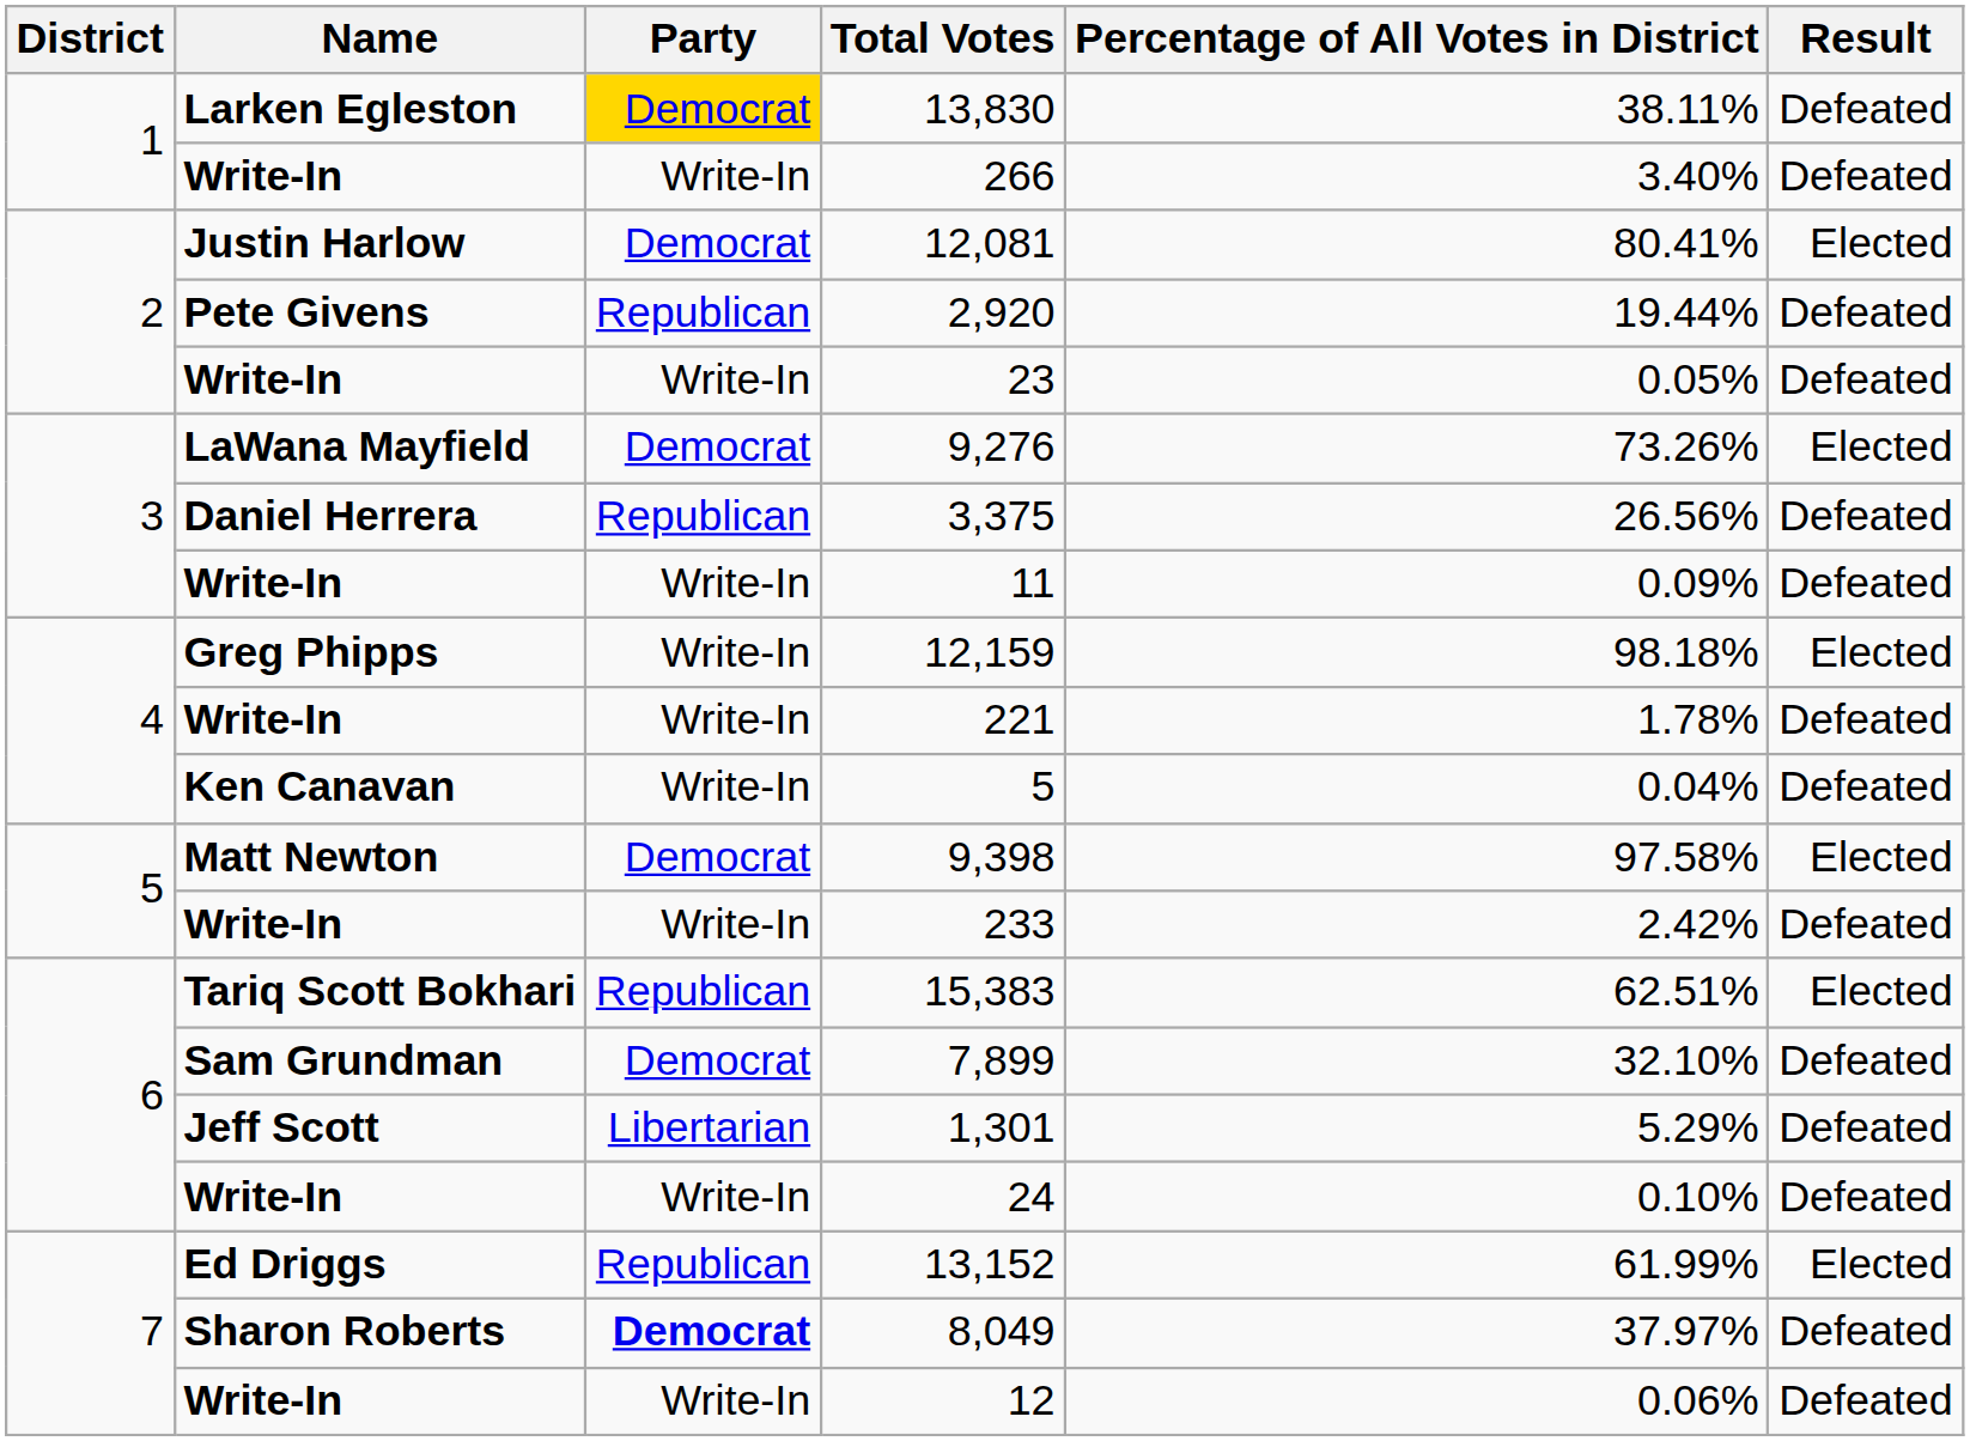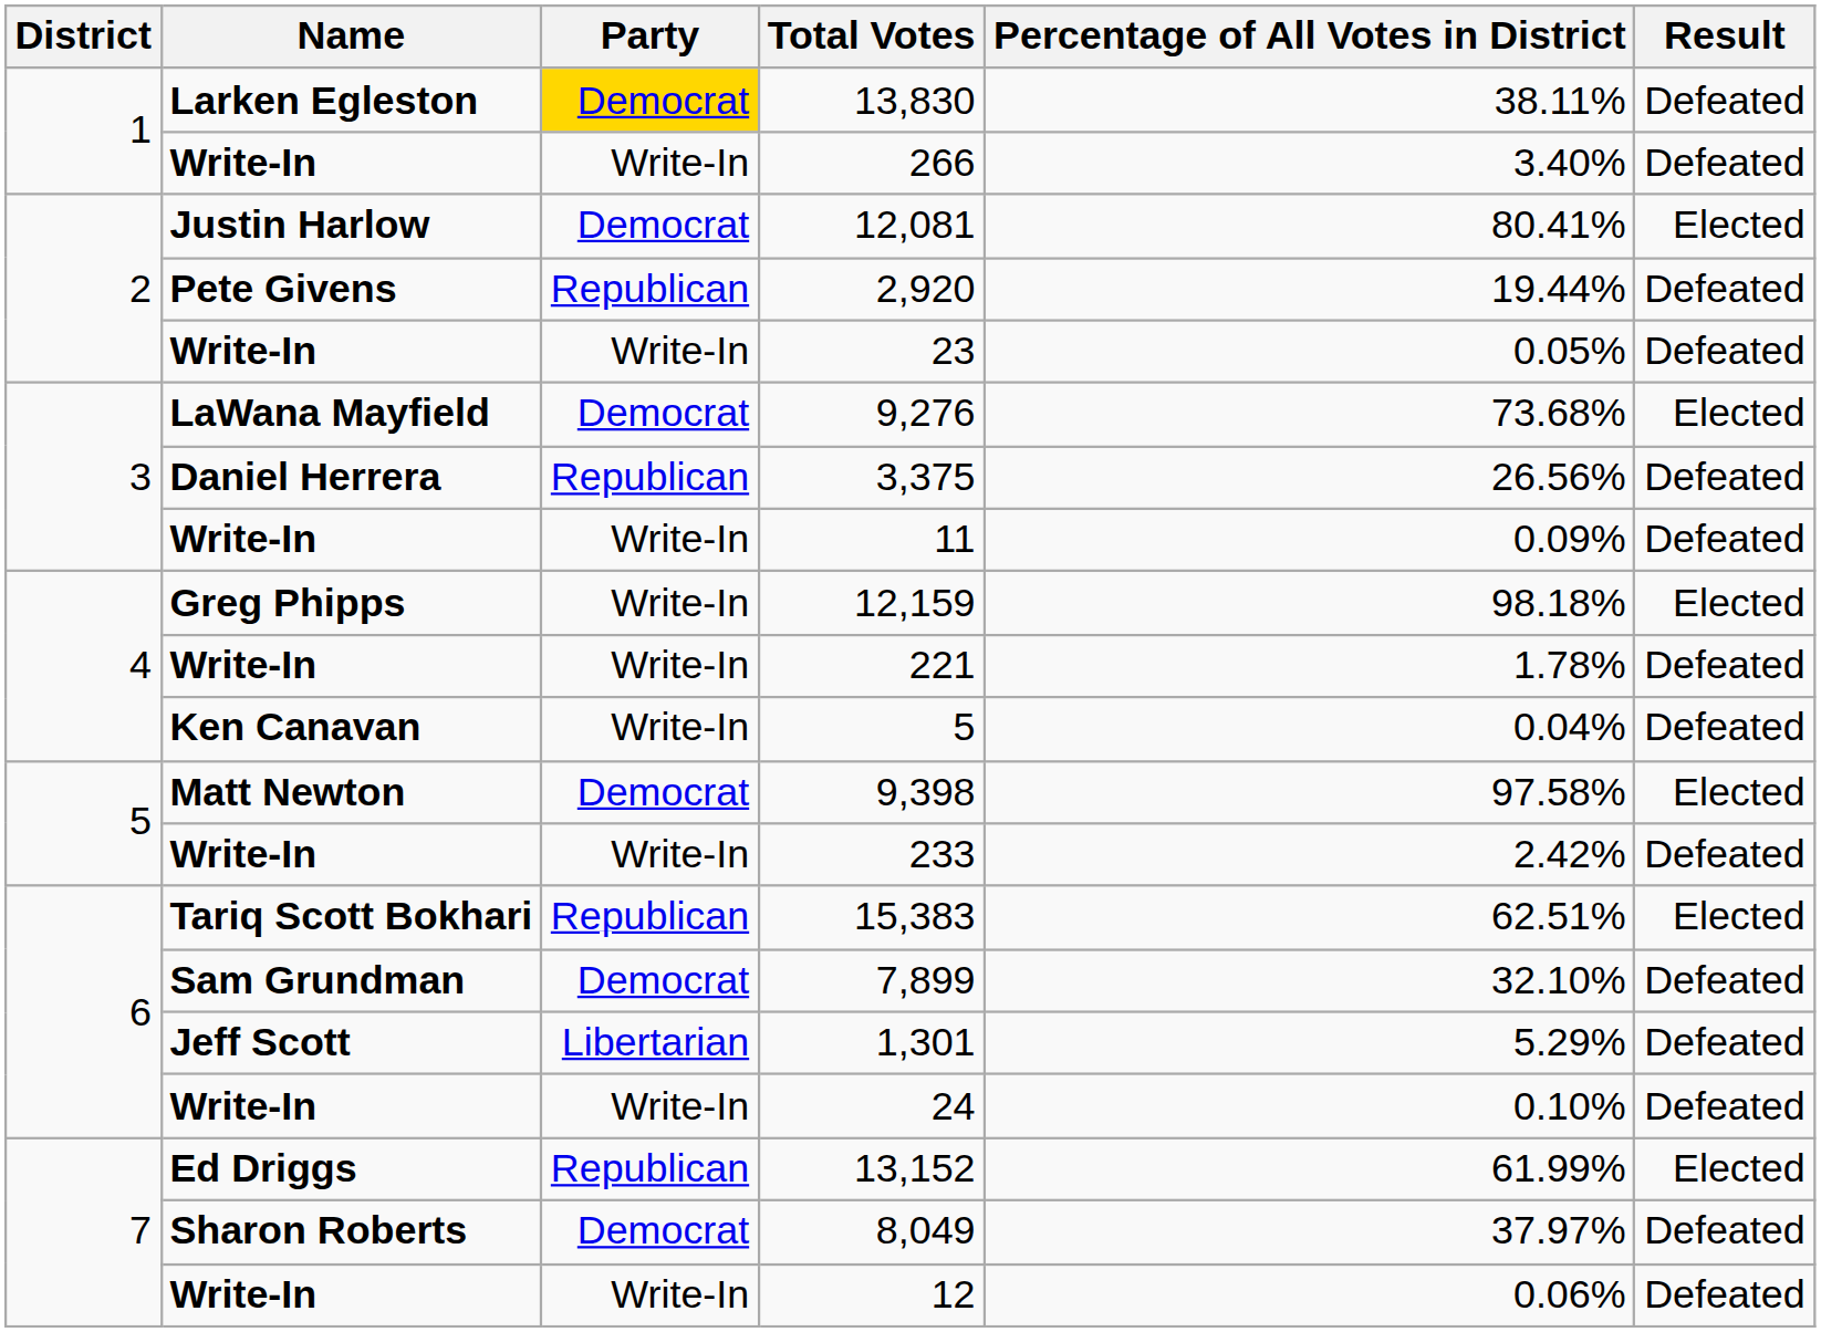9,276 | Percentage of All Votes in District: 73.26% -> 73.68%
8,049 | Party: bold -> normal
